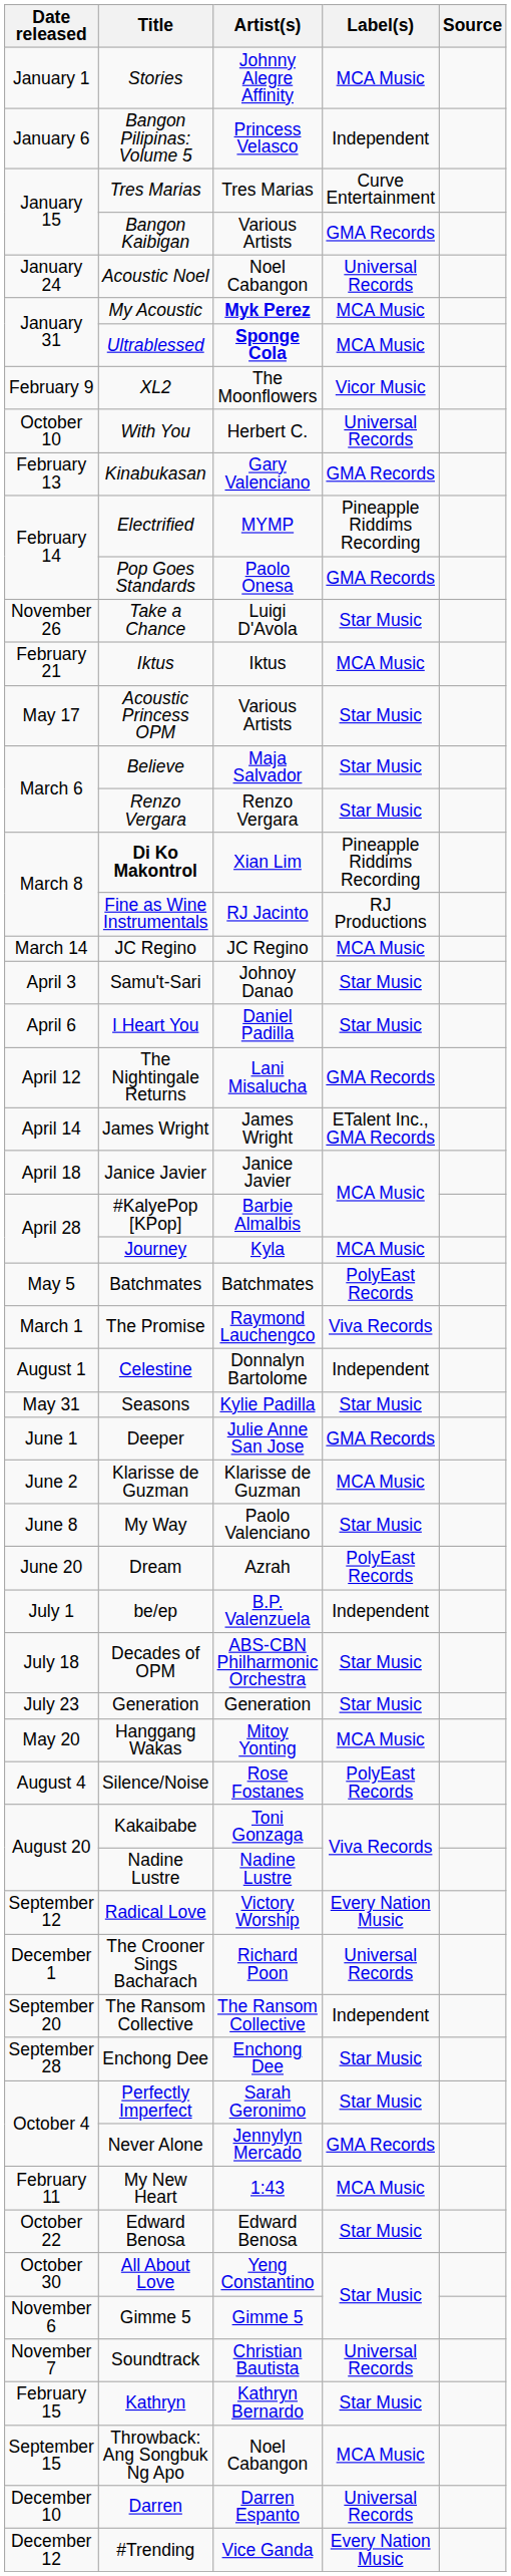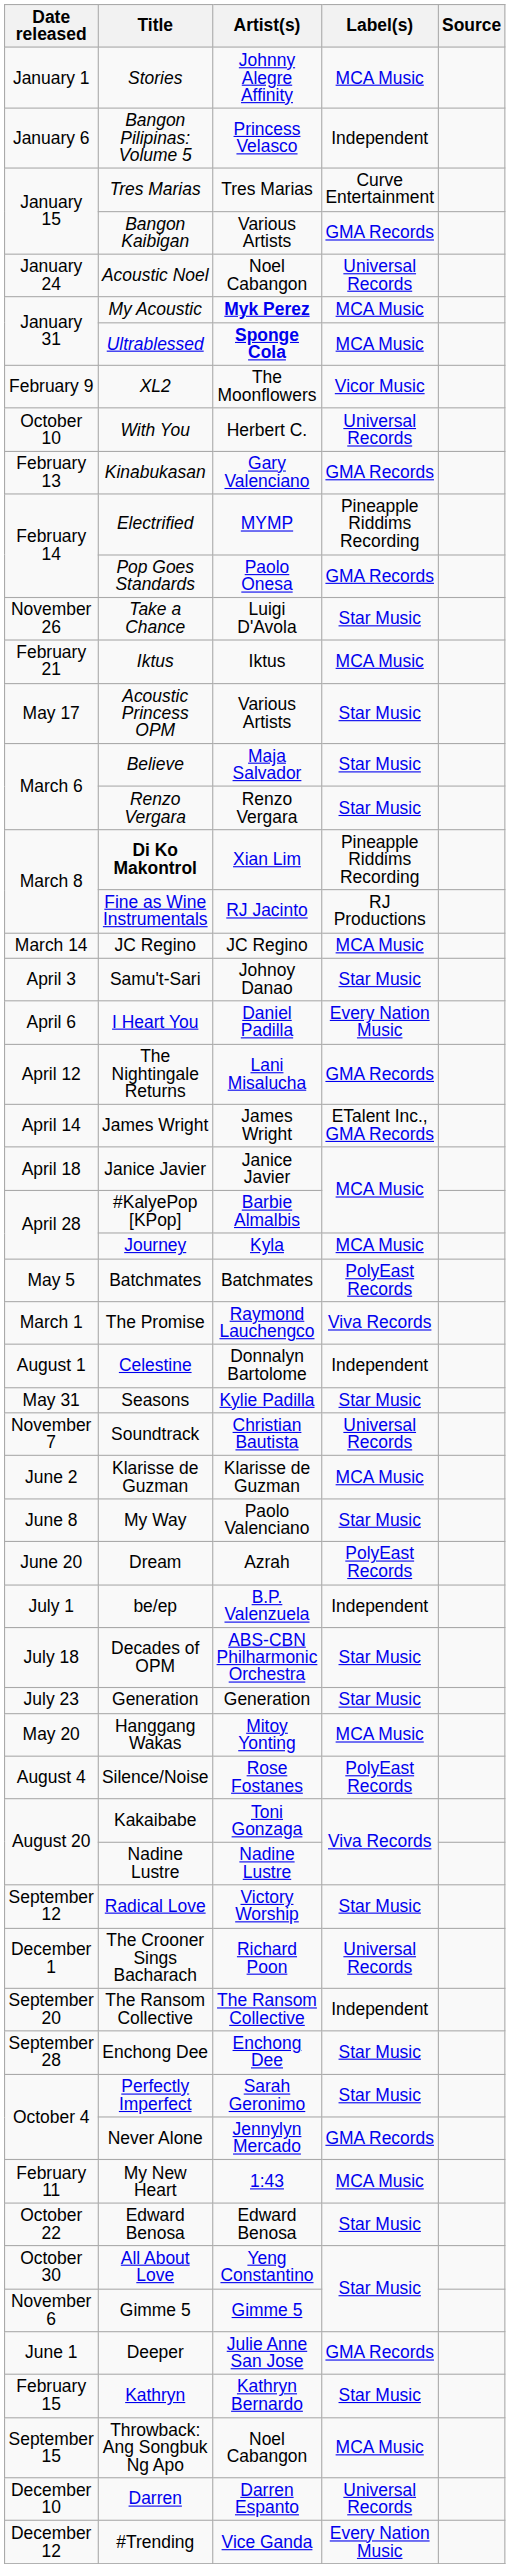I Heart You | Label(s): Star Music -> Every Nation Music
rows swapped: Deeper <-> Soundtrack
Radical Love | Label(s): Every Nation Music -> Star Music
